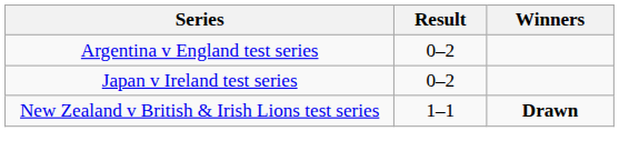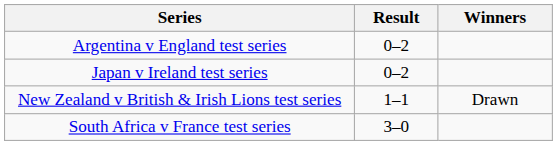New Zealand v British & Irish Lions test series | Winners: bold -> normal
+ row: South Africa v France test series | 3–0
